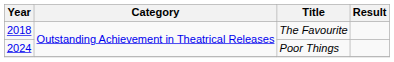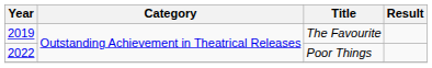The Favourite | Year: 2018 -> 2019
Poor Things | Year: 2024 -> 2022
